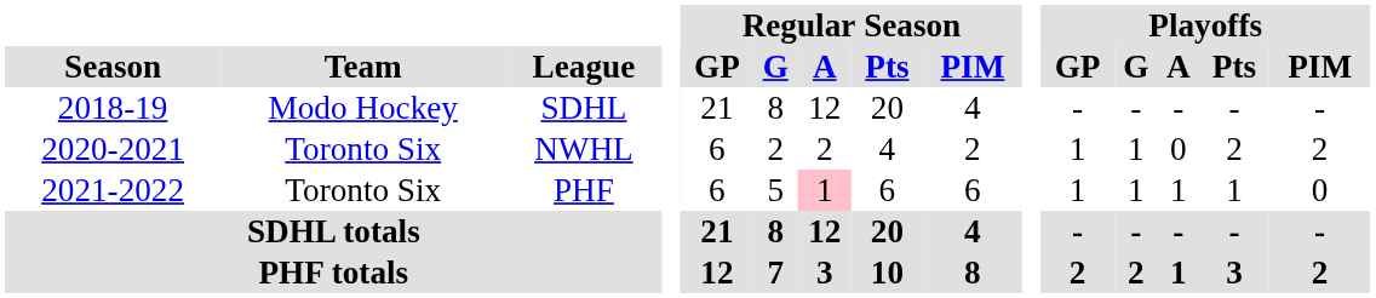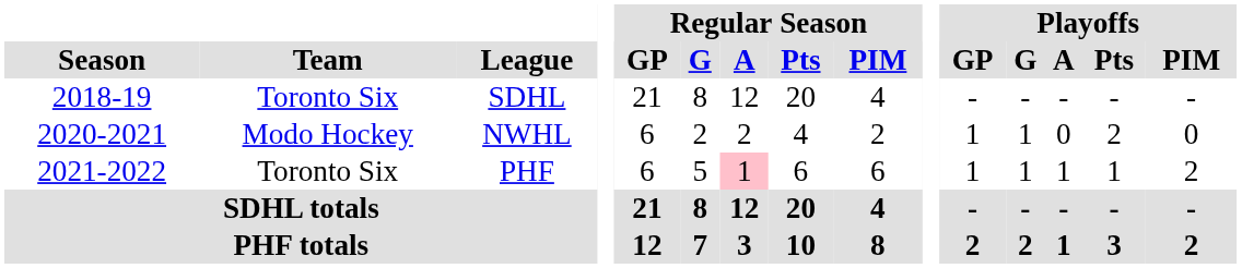SDHL | Team: Modo Hockey -> Toronto Six
NWHL | Team: Toronto Six -> Modo Hockey
NWHL | Playoffs / PIM: 2 -> 0
PHF | Playoffs / PIM: 0 -> 2
